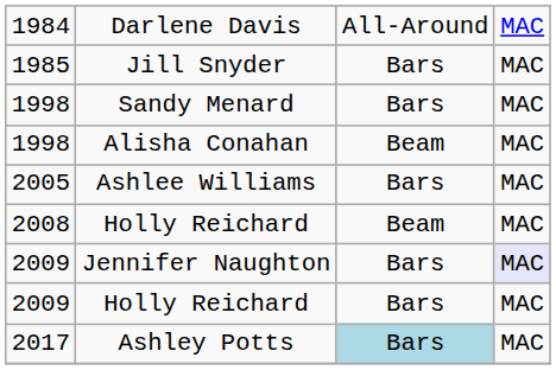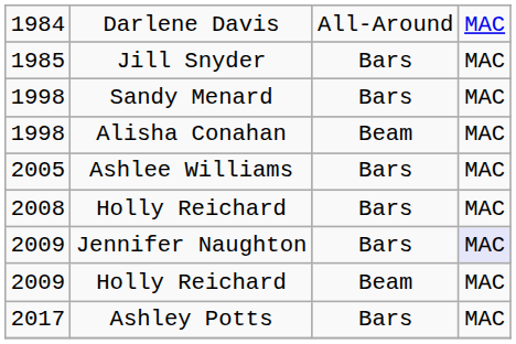2008 / Holly Reichard | column 3: Beam -> Bars
2009 / Holly Reichard | column 3: Bars -> Beam
Ashley Potts | column 3: lightblue background -> no background
